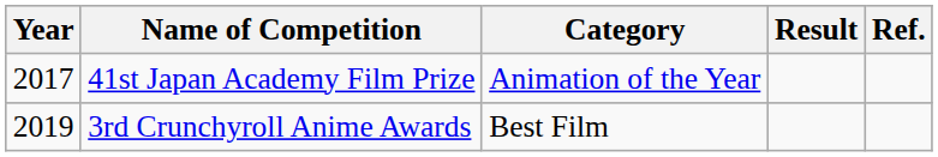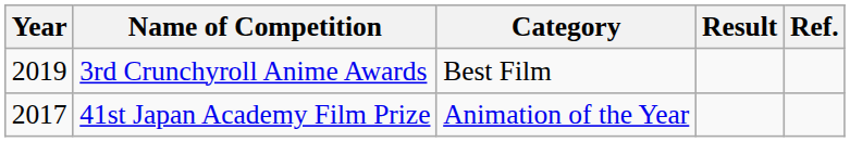rows swapped: 41st Japan Academy Film Prize <-> 3rd Crunchyroll Anime Awards
